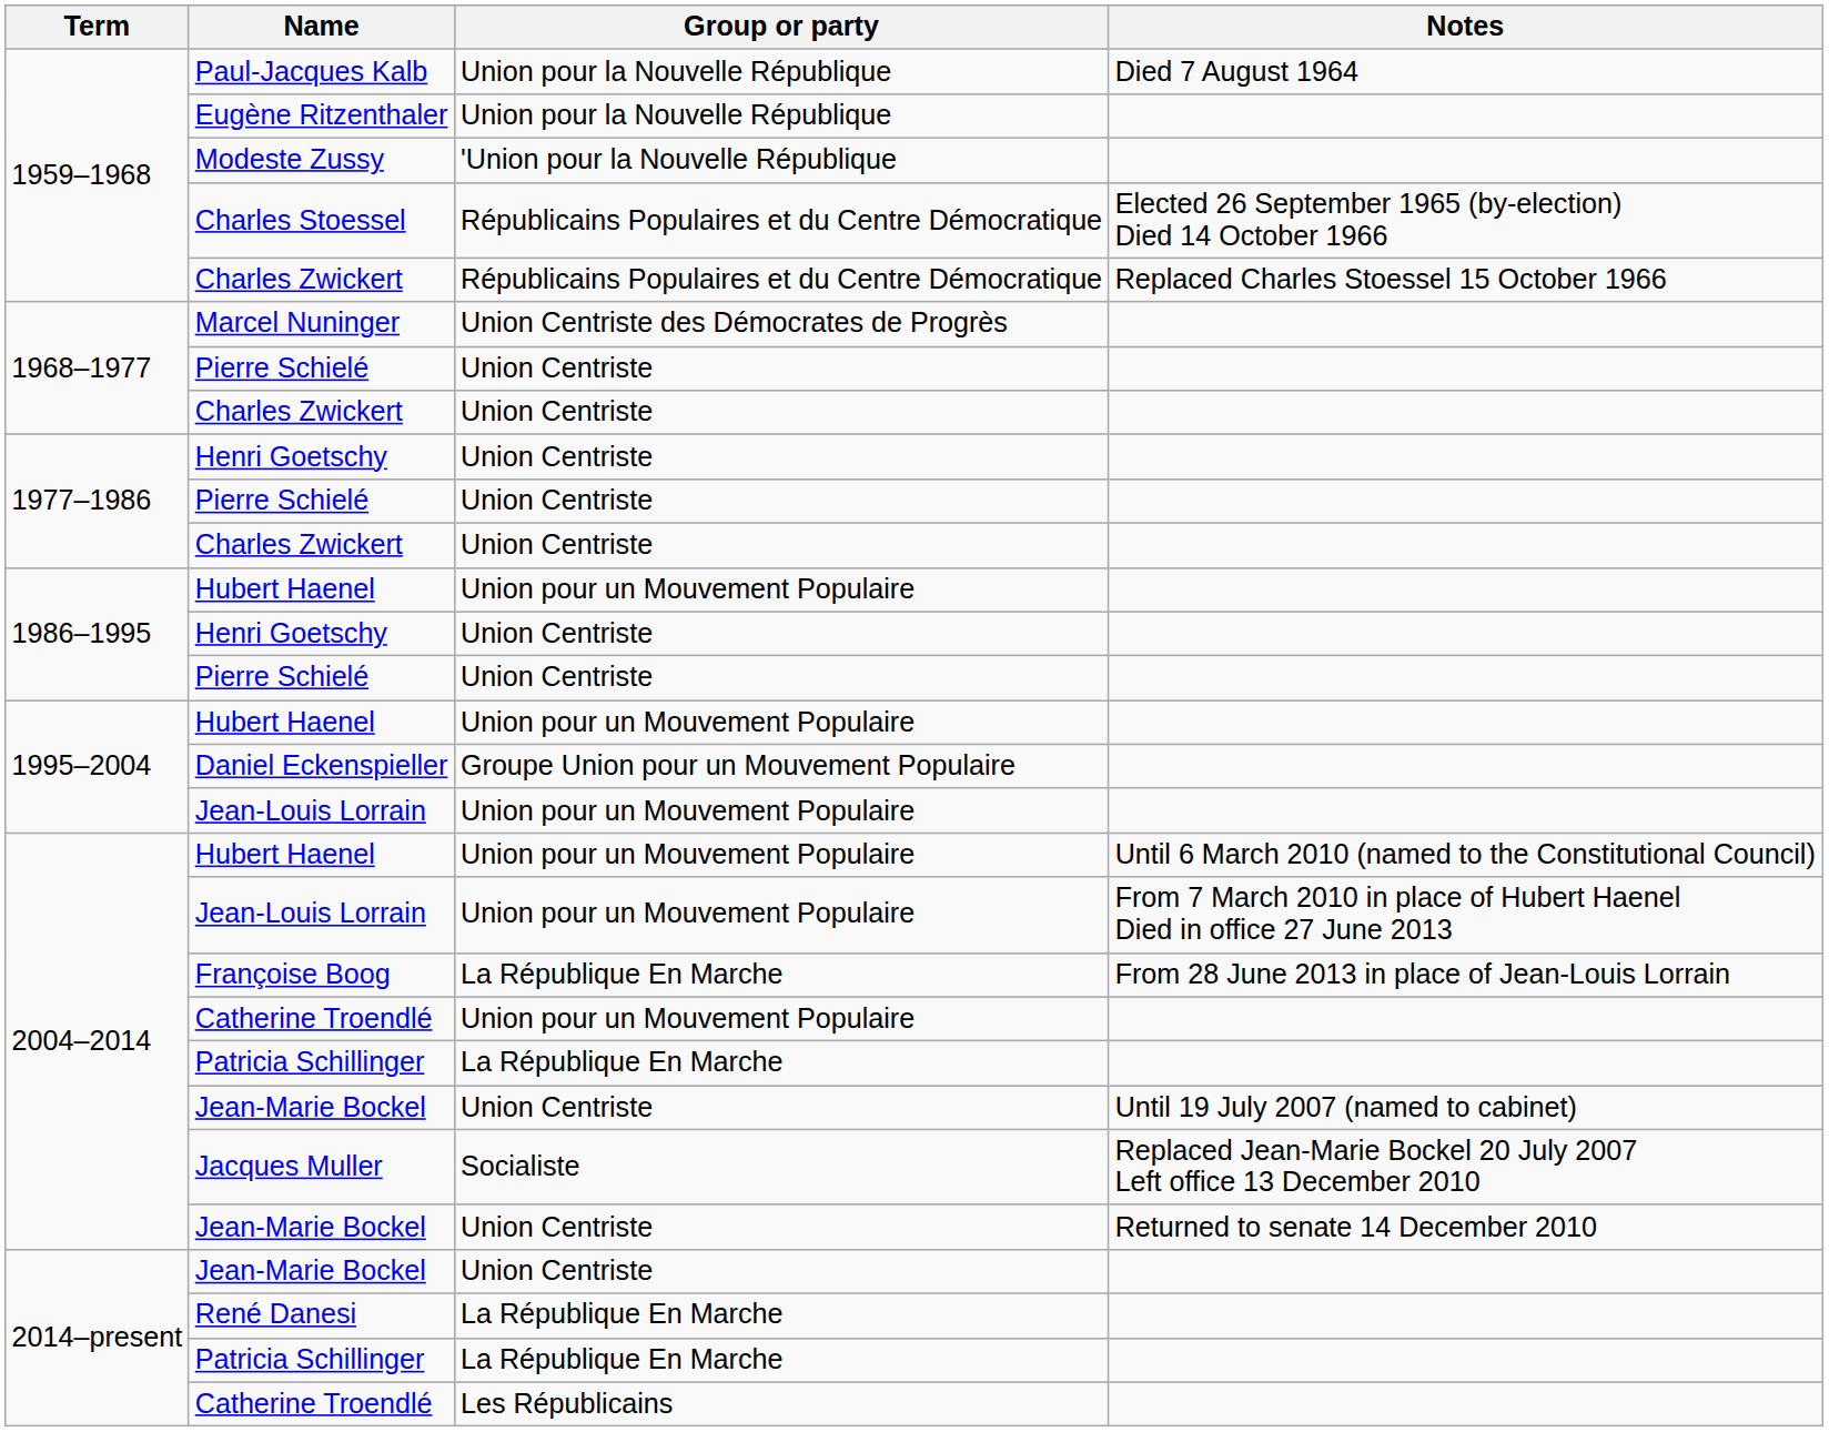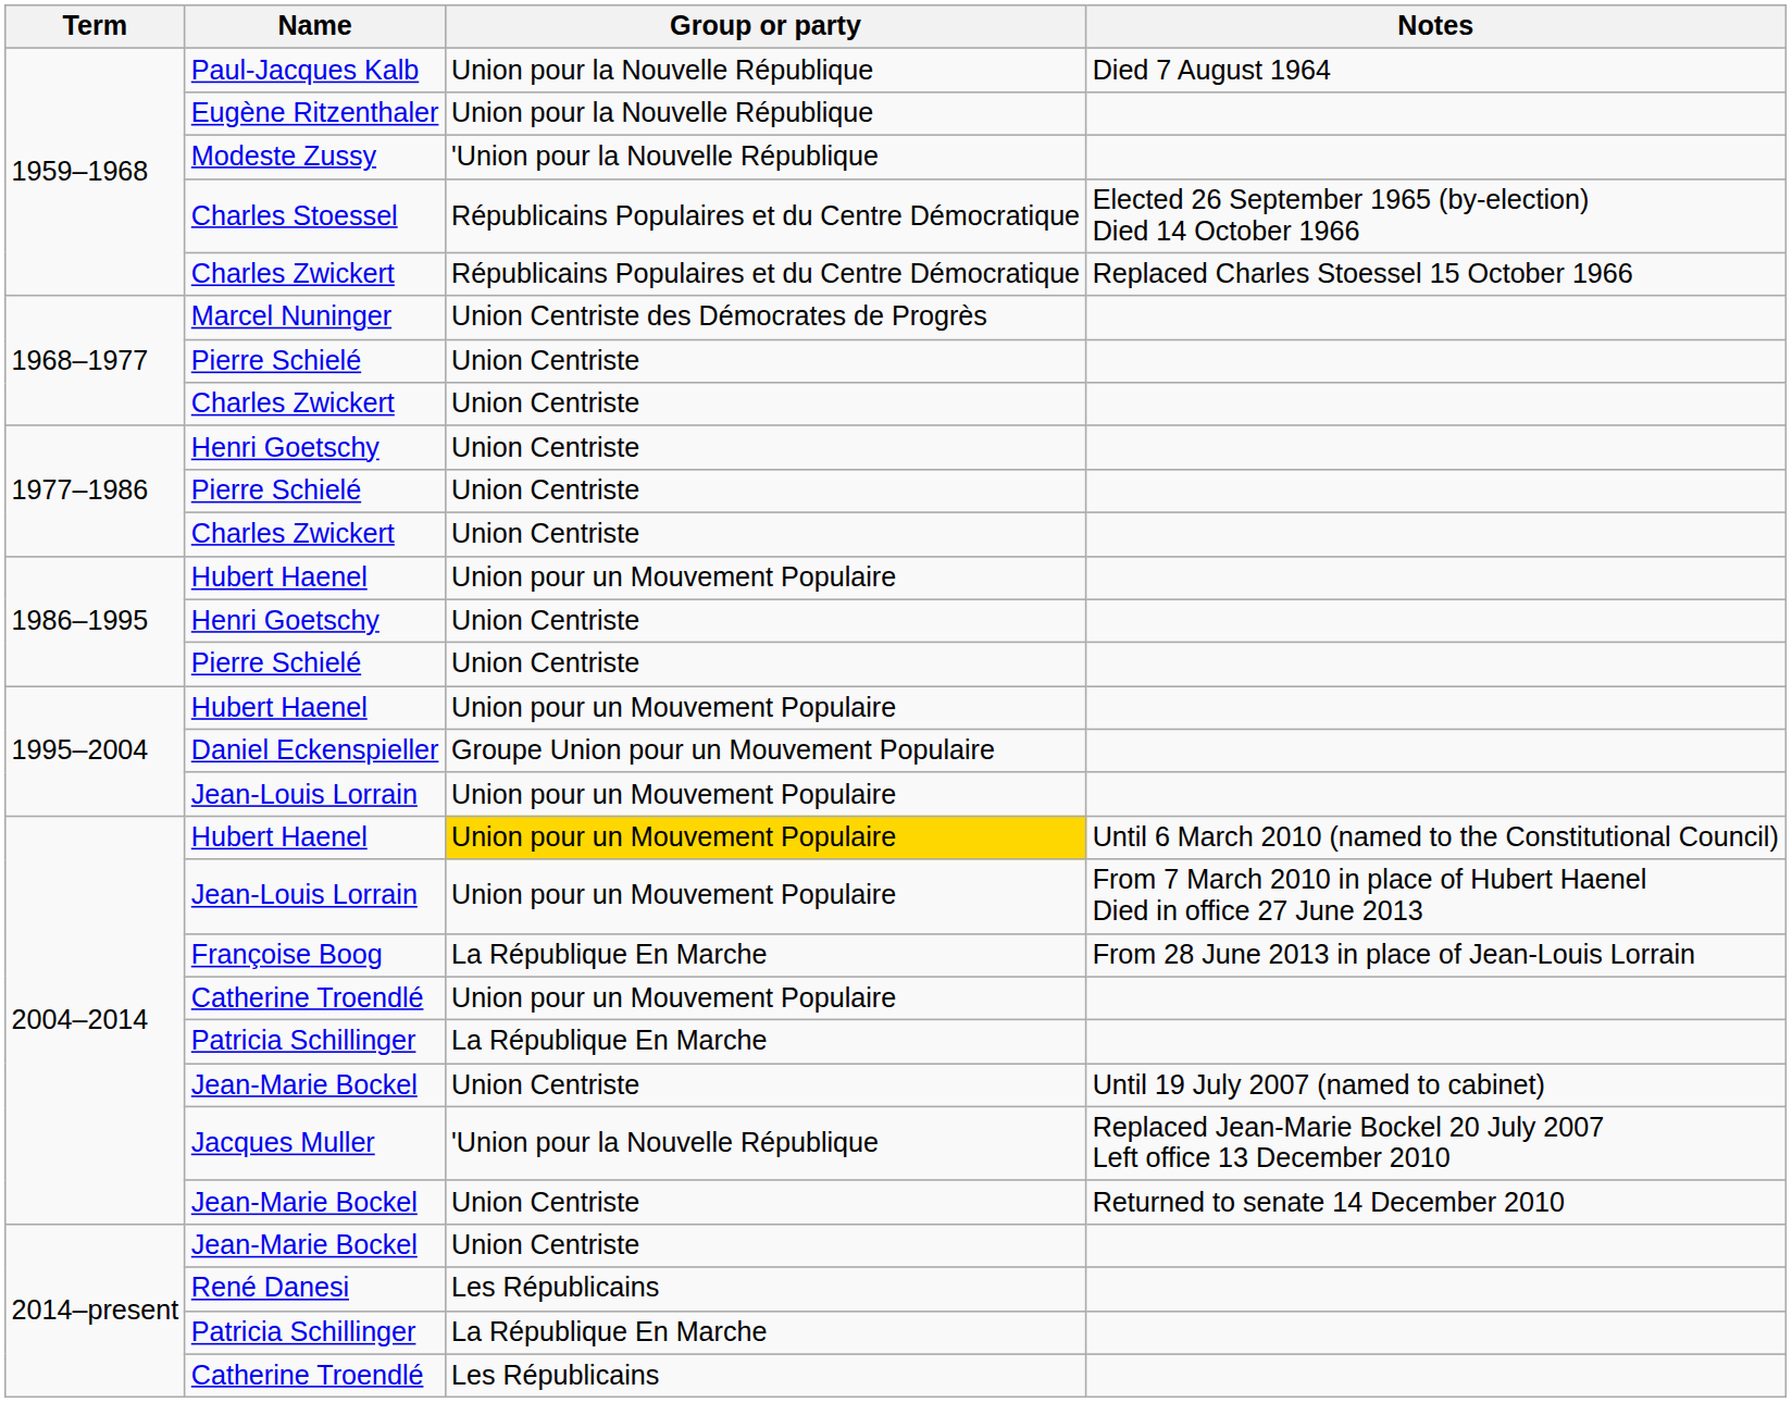2004–2014 / Hubert Haenel | Group or party: no background -> gold background
Jacques Muller | Group or party: Socialiste -> 'Union pour la Nouvelle République
René Danesi | Group or party: La République En Marche -> Les Républicains
